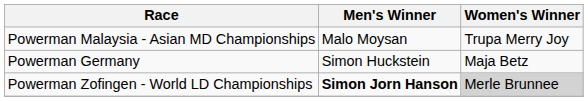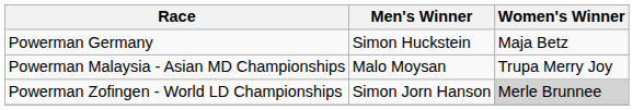rows swapped: Powerman Germany <-> Powerman Malaysia - Asian MD Championships
Powerman Zofingen - World LD Championships | Men's Winner: bold -> normal
